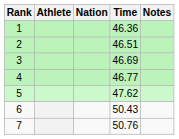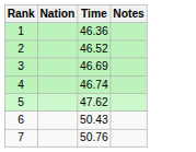- column: Athlete
2 | Time: 46.51 -> 46.52
4 | Time: 46.77 -> 46.74
